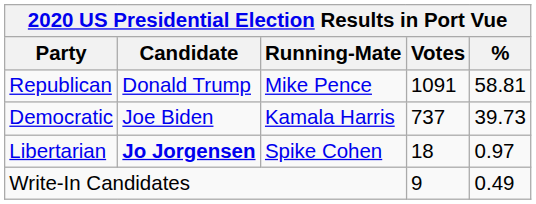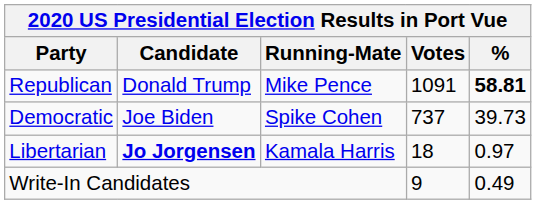Republican | %: normal -> bold
Democratic | Running-Mate: Kamala Harris -> Spike Cohen
Libertarian | Running-Mate: Spike Cohen -> Kamala Harris
